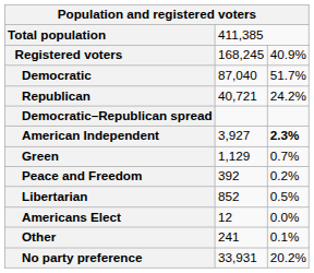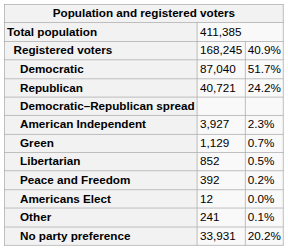American Independent | column 3: bold -> normal
rows swapped: Libertarian <-> Peace and Freedom
